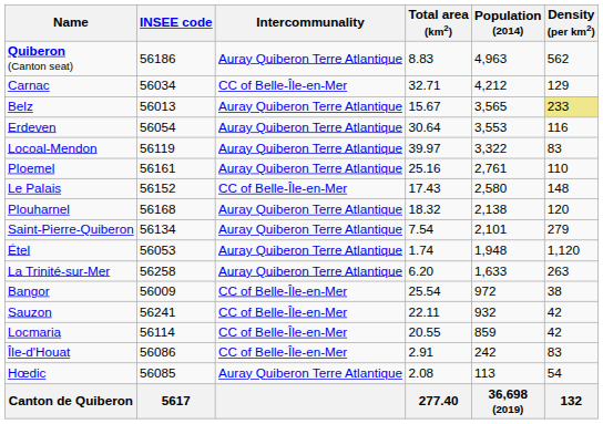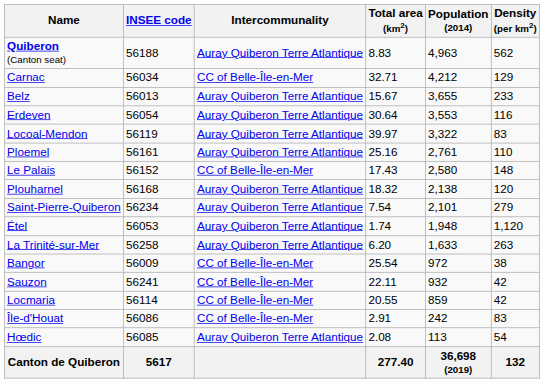Quiberon (Canton seat) | INSEE code: 56186 -> 56188
Belz | Population (2014): 3,565 -> 3,655
Belz | Density (per km2): khaki background -> no background
Saint-Pierre-Quiberon | INSEE code: 56134 -> 56234
